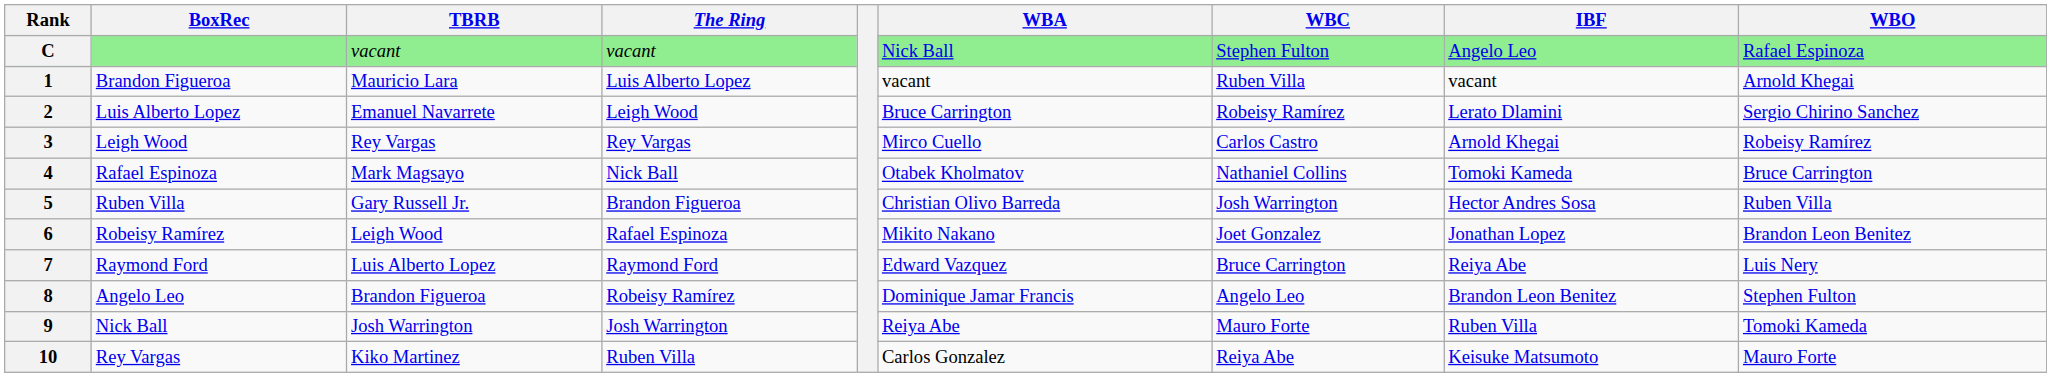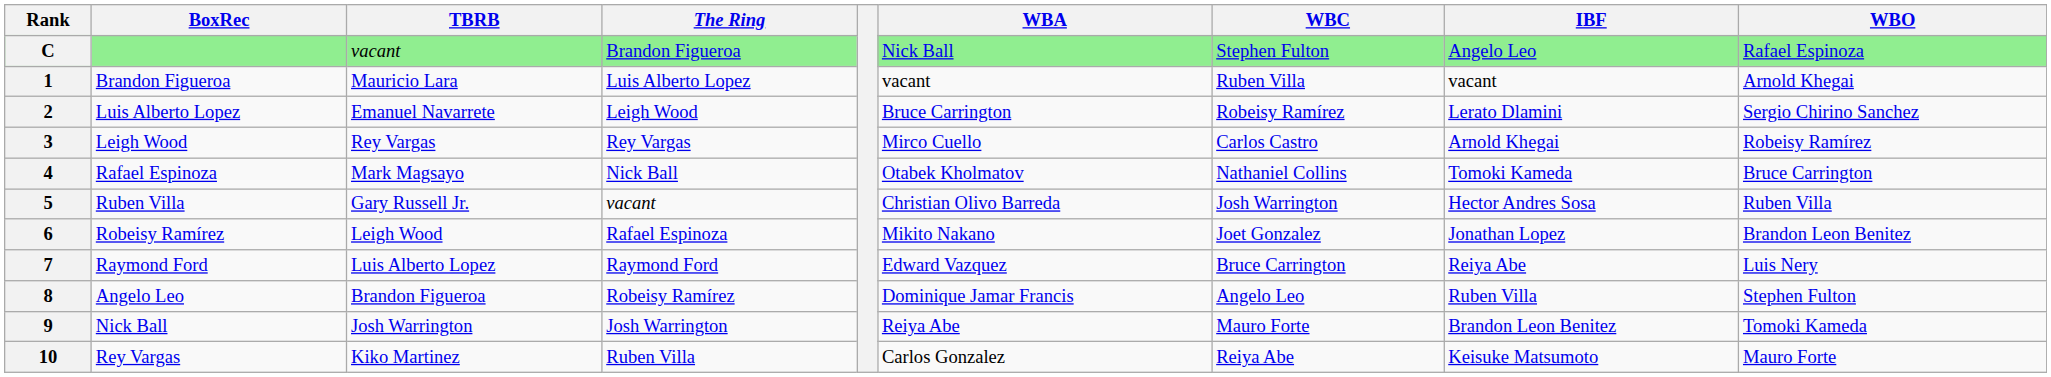C | The Ring: vacant -> Brandon Figueroa
5 | The Ring: Brandon Figueroa -> vacant
8 | IBF: Brandon Leon Benitez -> Ruben Villa
9 | IBF: Ruben Villa -> Brandon Leon Benitez
